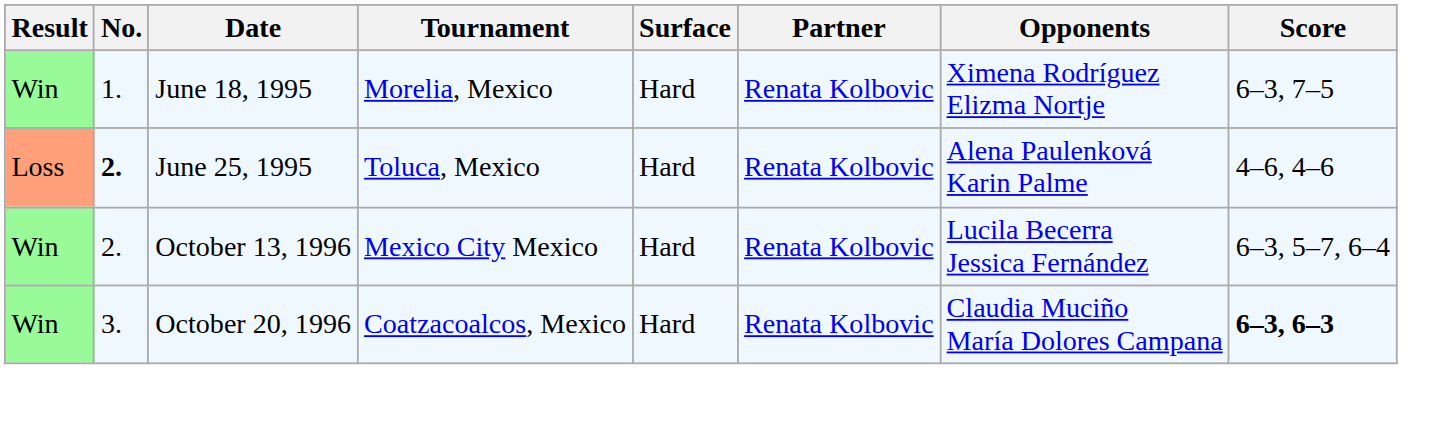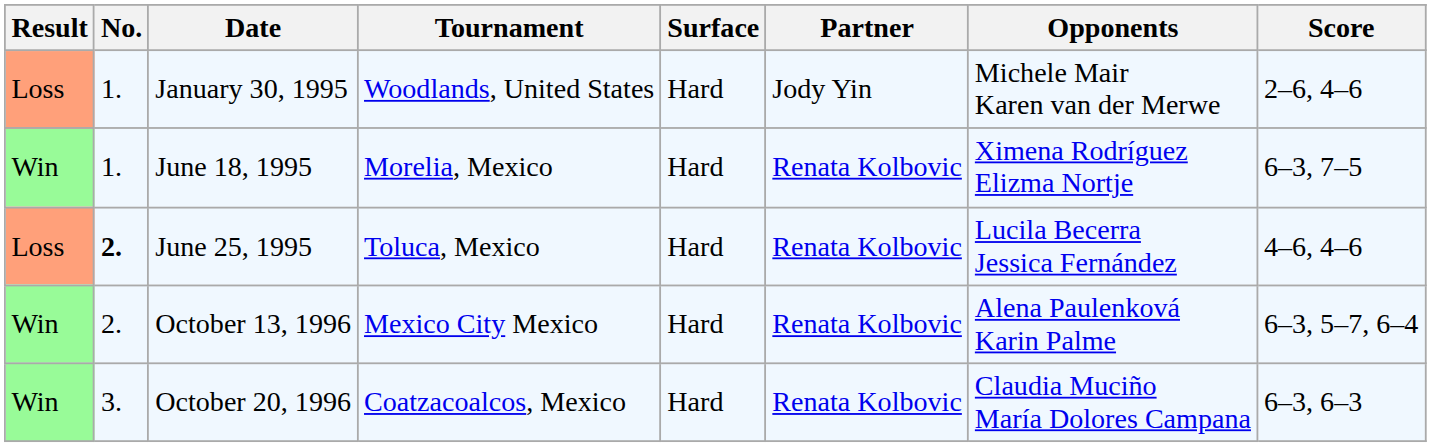+ row: Loss | 1. | January 30, 1995 | Woodlands, United States | Hard | Jody Yin | Michele Mair Karen van der Merwe | 2–6, 4–6
June 25, 1995 | Opponents: Alena Paulenková Karin Palme -> Lucila Becerra Jessica Fernández
October 13, 1996 | Opponents: Lucila Becerra Jessica Fernández -> Alena Paulenková Karin Palme
October 20, 1996 | Score: bold -> normal
